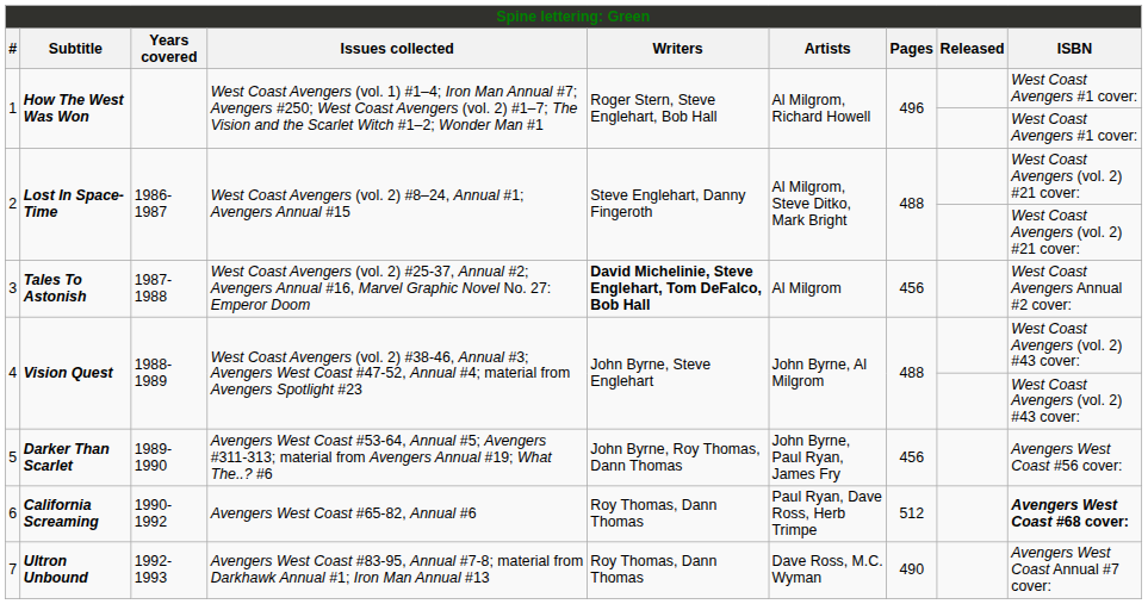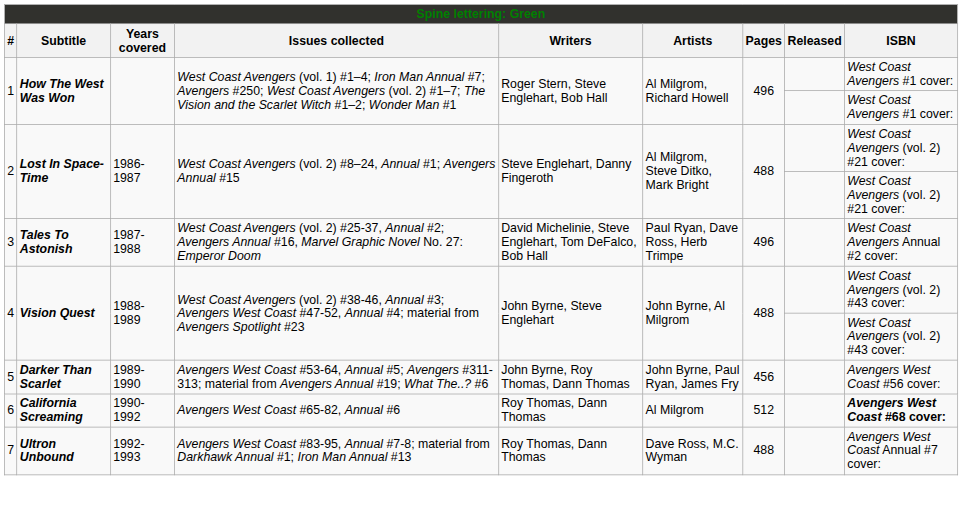3 | Writers: bold -> normal
3 | Artists: Al Milgrom -> Paul Ryan, Dave Ross, Herb Trimpe
3 | Pages: 456 -> 496
6 | Artists: Paul Ryan, Dave Ross, Herb Trimpe -> Al Milgrom
7 | Pages: 490 -> 488
